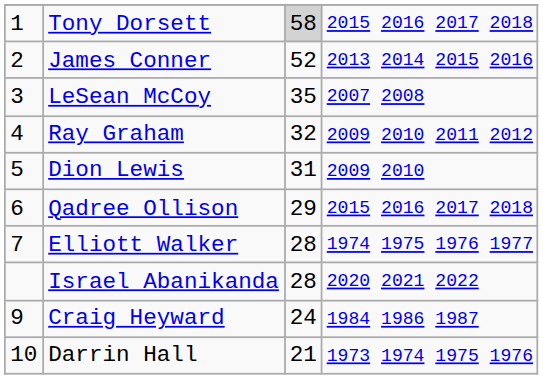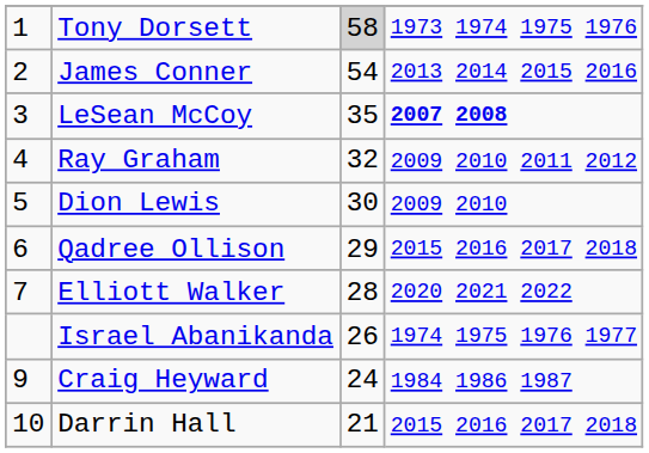Tony Dorsett | column 4: 2015 2016 2017 2018 -> 1973 1974 1975 1976
James Conner | column 3: 52 -> 54
LeSean McCoy | column 4: normal -> bold
Dion Lewis | column 3: 31 -> 30
Elliott Walker | column 4: 1974 1975 1976 1977 -> 2020 2021 2022
Israel Abanikanda | column 3: 28 -> 26
Israel Abanikanda | column 4: 2020 2021 2022 -> 1974 1975 1976 1977
Darrin Hall | column 4: 1973 1974 1975 1976 -> 2015 2016 2017 2018
